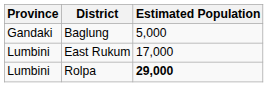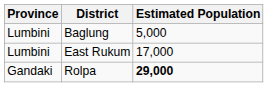Baglung | Province: Gandaki -> Lumbini
Rolpa | Province: Lumbini -> Gandaki
